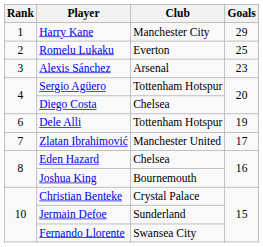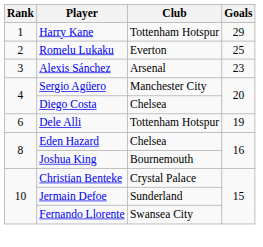Harry Kane | Club: Manchester City -> Tottenham Hotspur
Sergio Agüero | Club: Tottenham Hotspur -> Manchester City
- row: 7 | Zlatan Ibrahimović | Manchester United | 17
